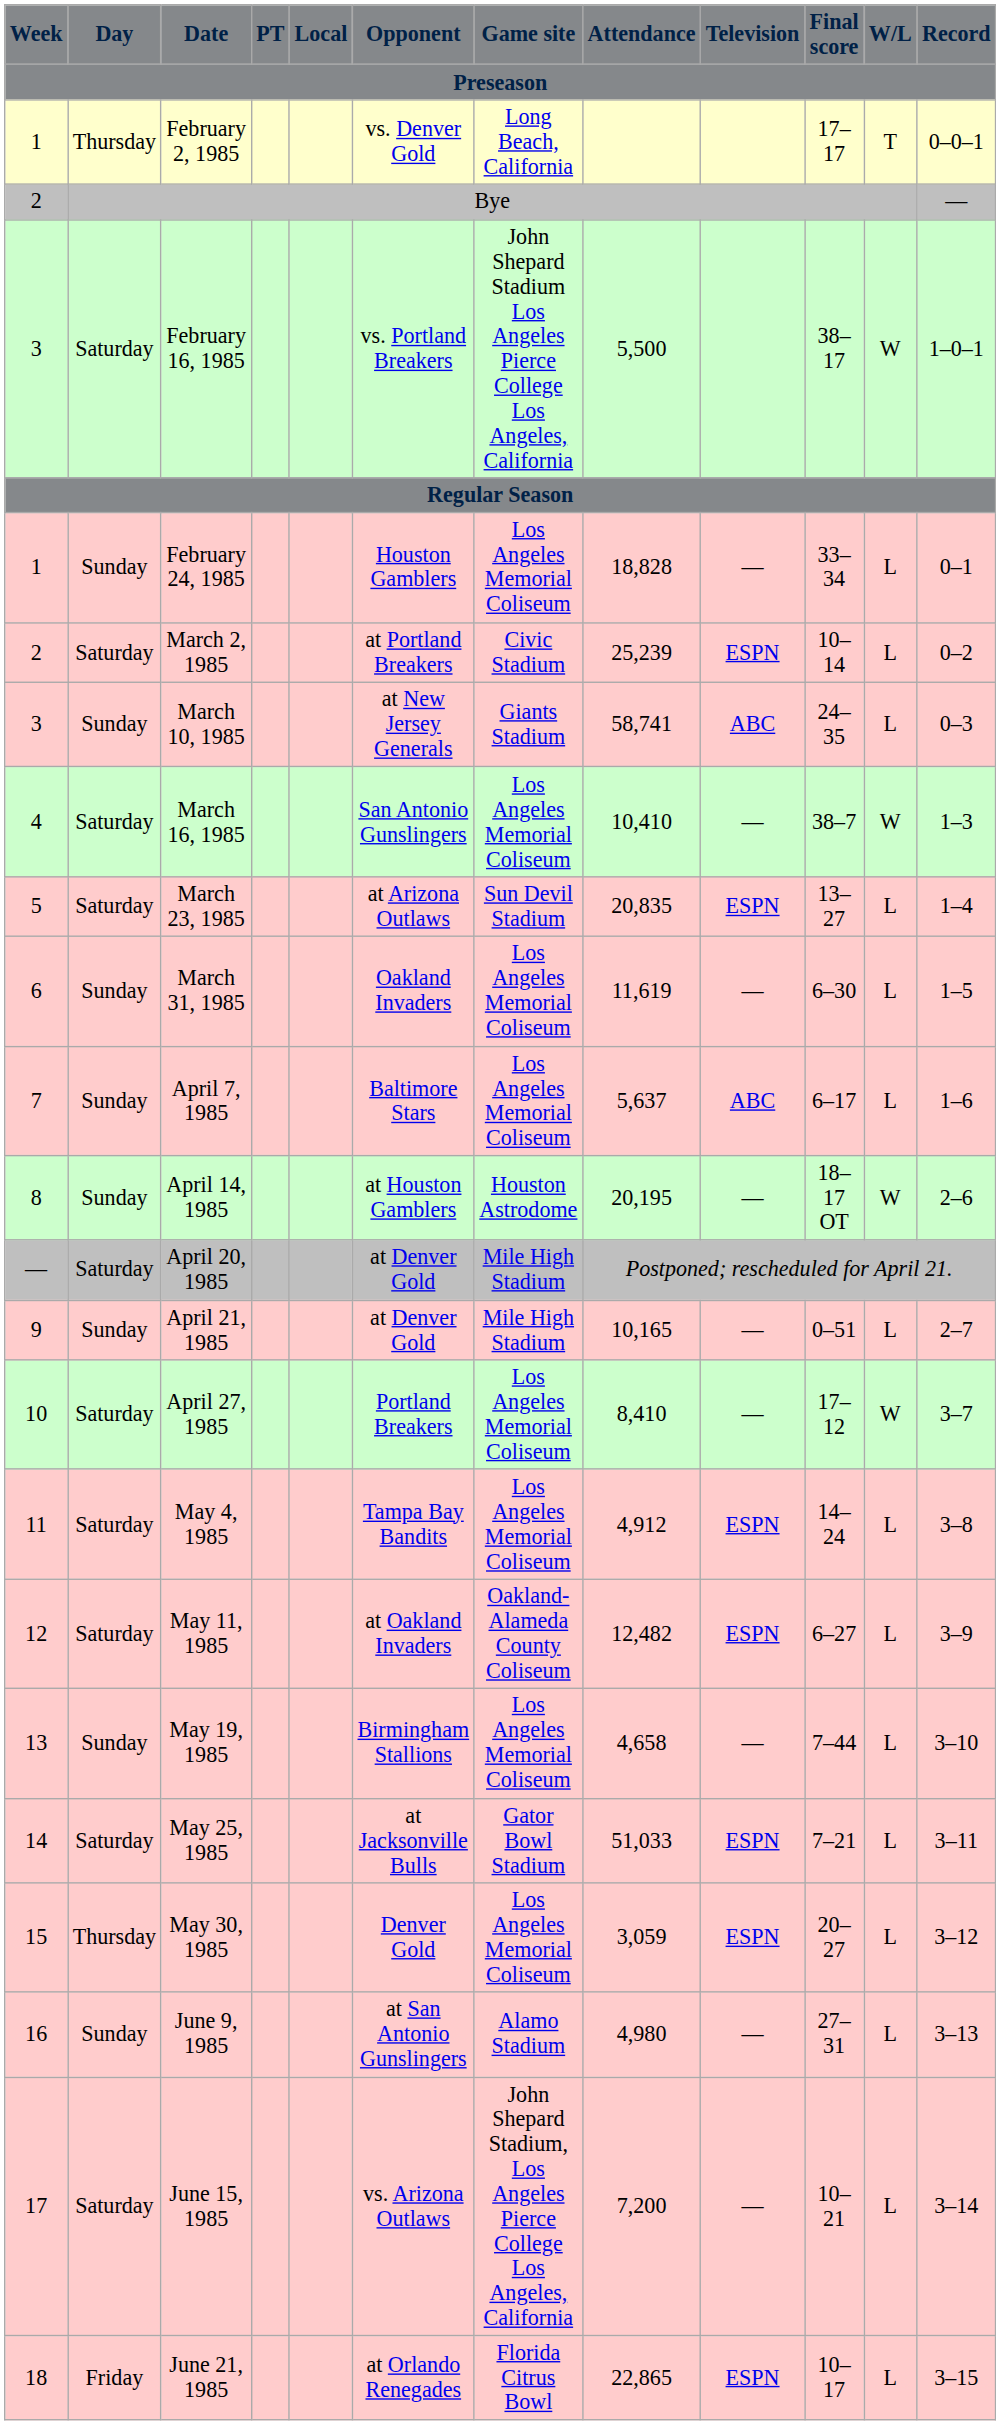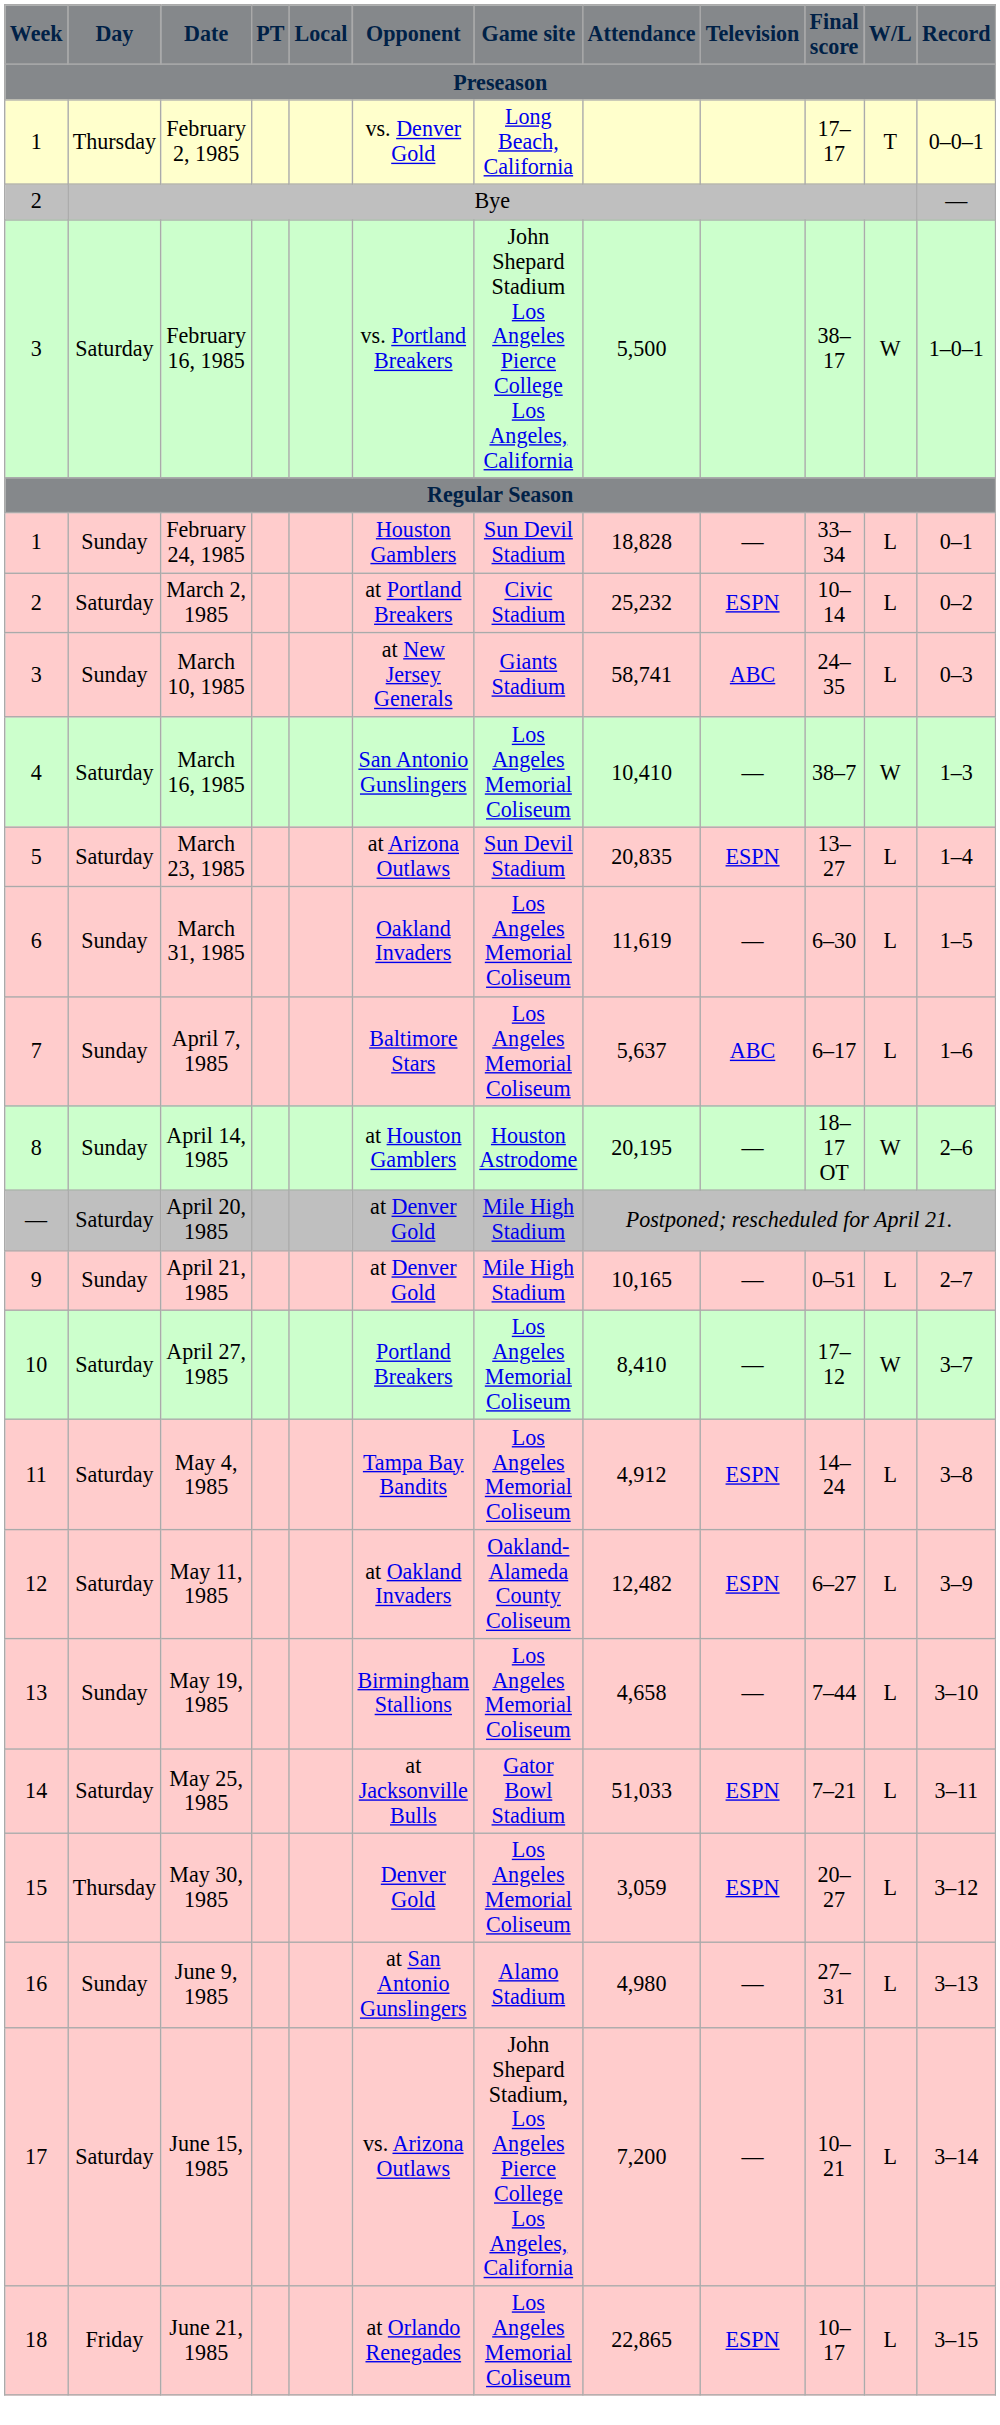February 24, 1985 | Game site: Los Angeles Memorial Coliseum -> Sun Devil Stadium
March 2, 1985 | Attendance: 25,239 -> 25,232
June 21, 1985 | Game site: Florida Citrus Bowl -> Los Angeles Memorial Coliseum
